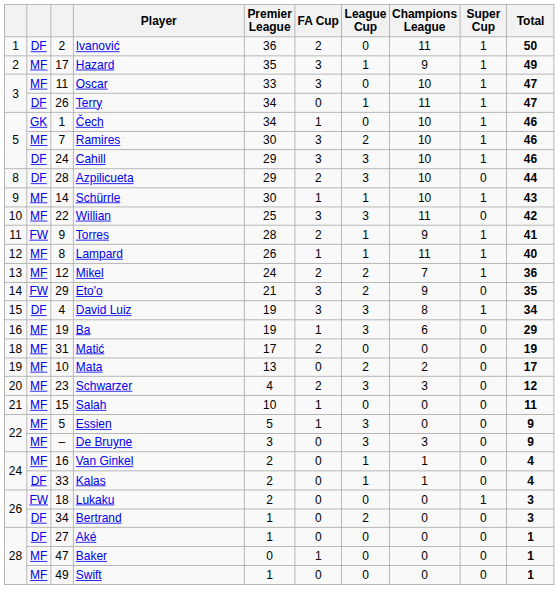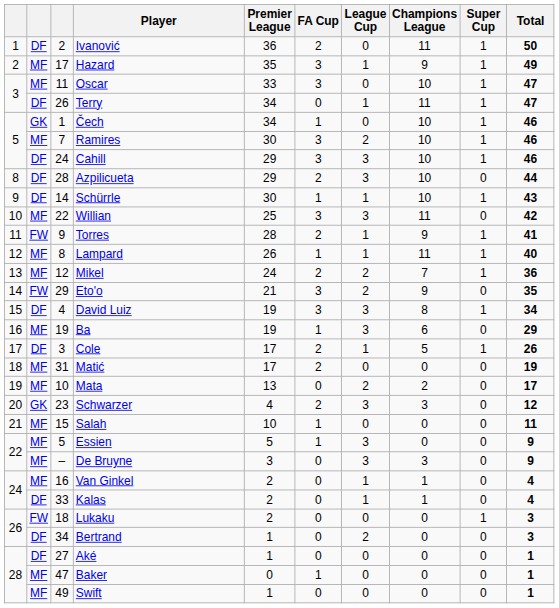Schürrle | column 2: MF -> DF
+ row: 17 | DF | 3 | Cole | 17 | 2 | 1 | 5 | 1 | 26
Schwarzer | column 2: MF -> GK
